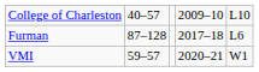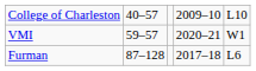rows swapped: Furman <-> VMI
